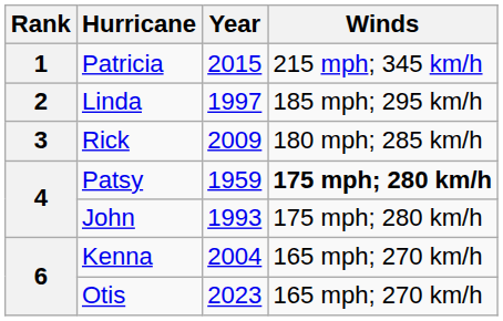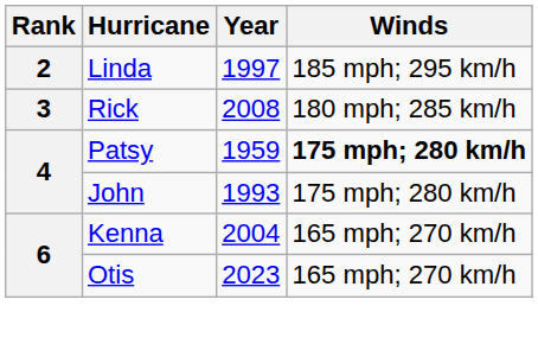- row: 1 | Patricia | 2015 | 215 mph; 345 km/h
Rick | Year: 2009 -> 2008
